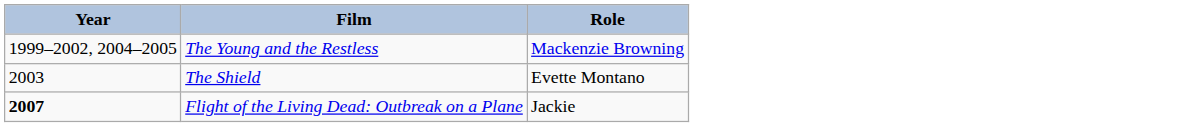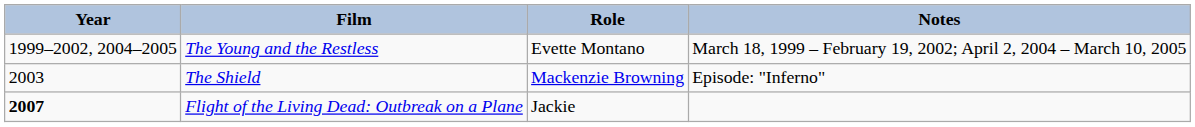+ column: Notes | March 18, 1999 – February 19, 2002; April 2, 2004 – March 10, 2005 | Episode: "Inferno"
The Young and the Restless | Role: Mackenzie Browning -> Evette Montano
The Shield | Role: Evette Montano -> Mackenzie Browning
